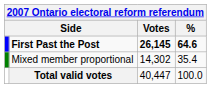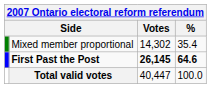rows swapped: First Past the Post <-> Mixed member proportional
